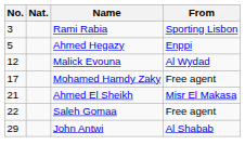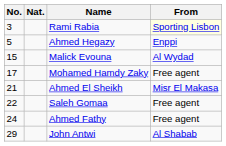Rami Rabia | From: no background -> lightyellow background
Malick Evouna | No.: 12 -> 15
+ row: 24 | Ahmed Fathy | Free agent
